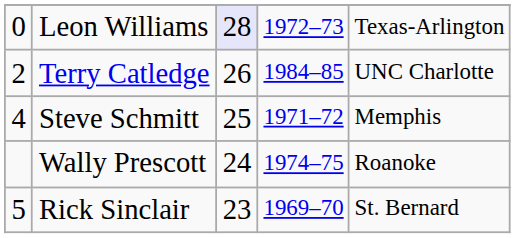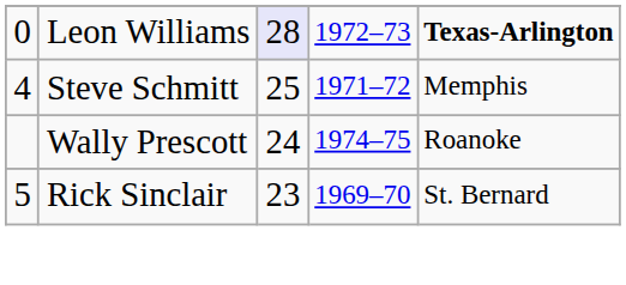Leon Williams | column 5: normal -> bold
- row: 2 | Terry Catledge | 26 | 1984–85 | UNC Charlotte
